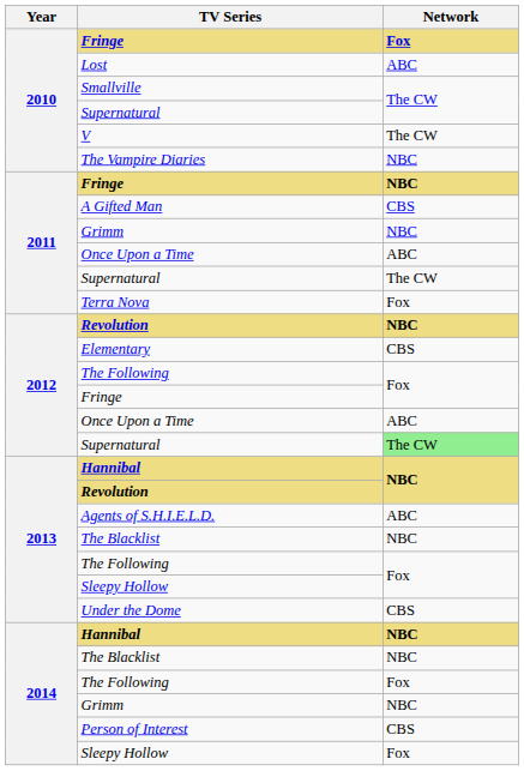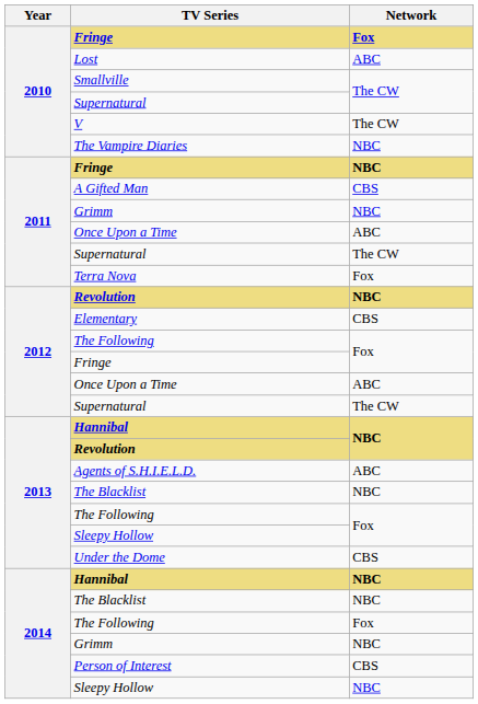2012 / Supernatural | Network: lightgreen background -> no background
2014 / Sleepy Hollow | Network: Fox -> NBC
